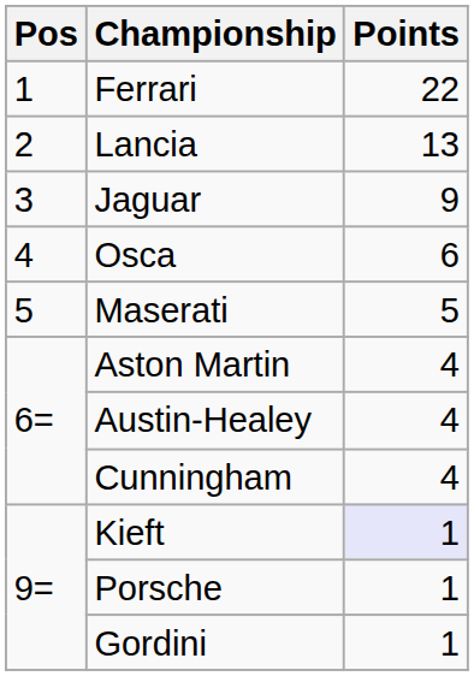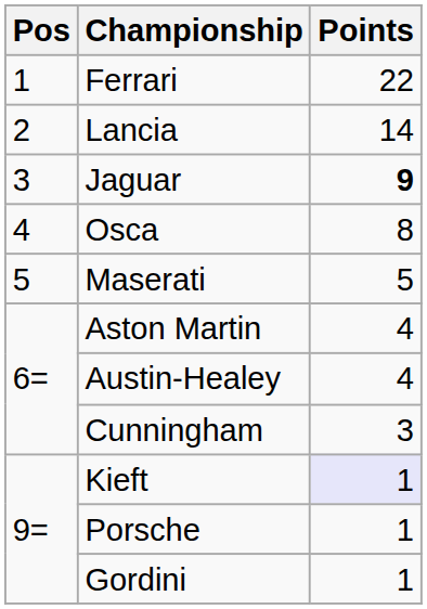Lancia | Points: 13 -> 14
Jaguar | Points: normal -> bold
Osca | Points: 6 -> 8
Cunningham | Points: 4 -> 3
